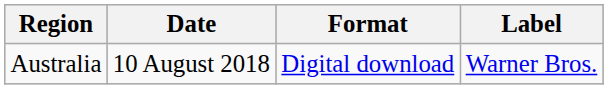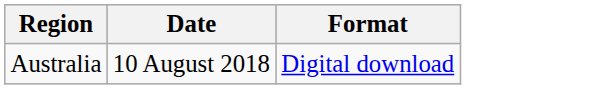- column: Label | Warner Bros.
